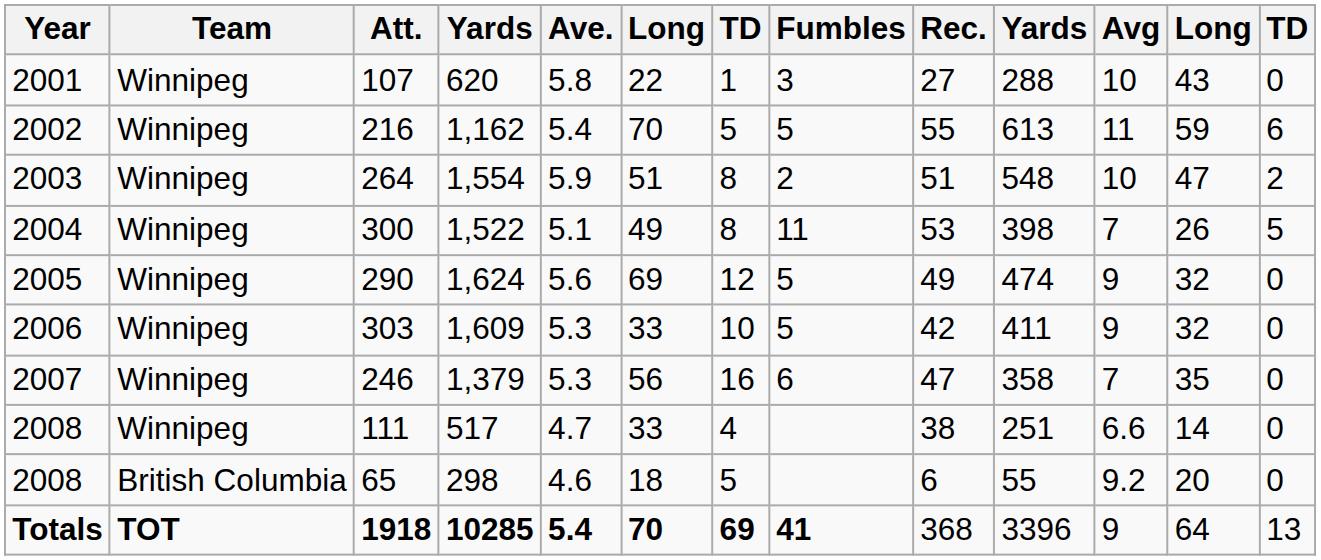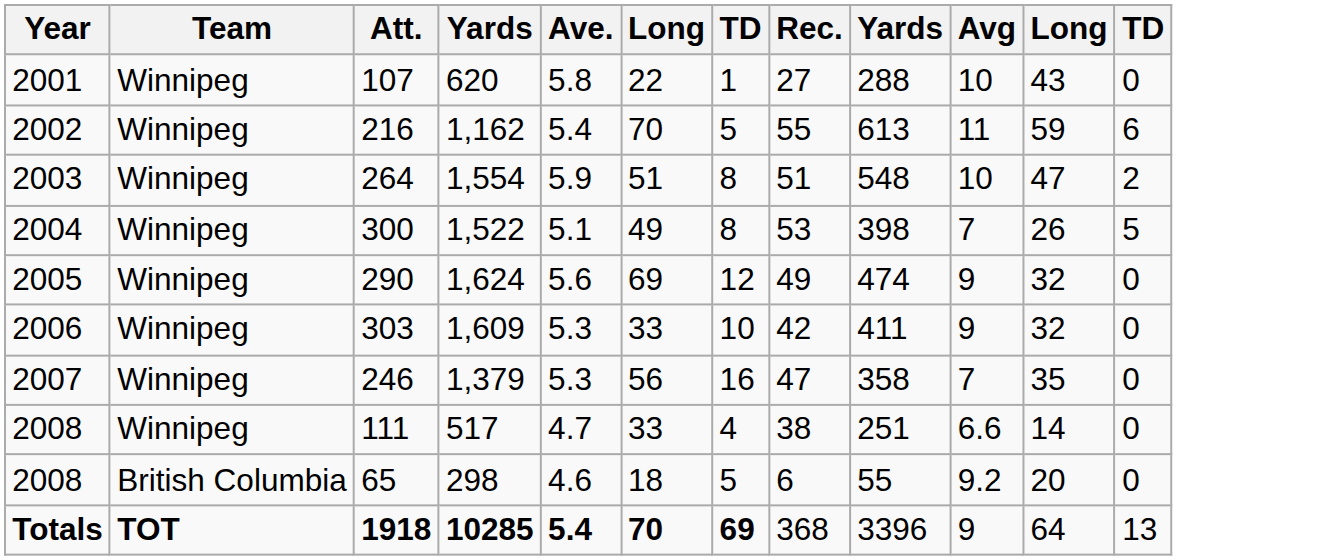- column: Fumbles | 3 | 5 | 2 | 11 | 5 | 5 | 6 | 41
